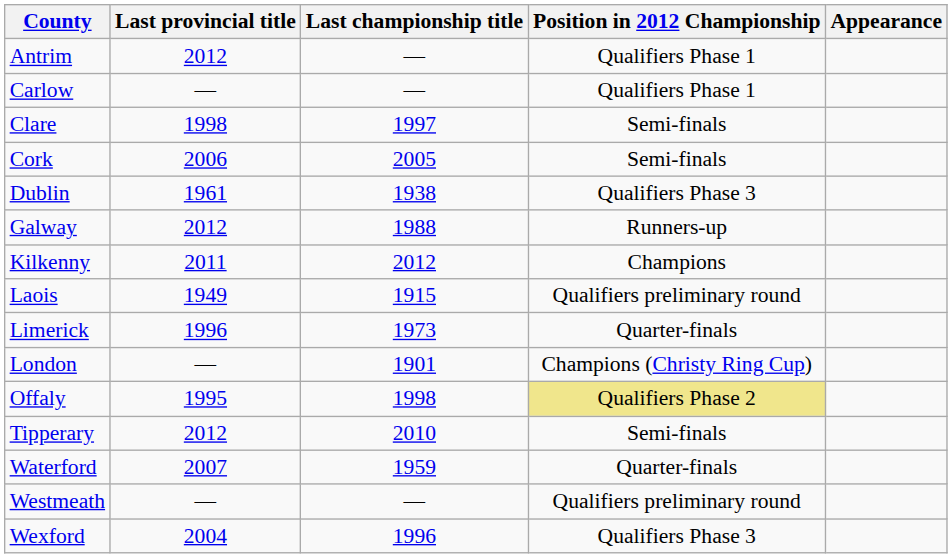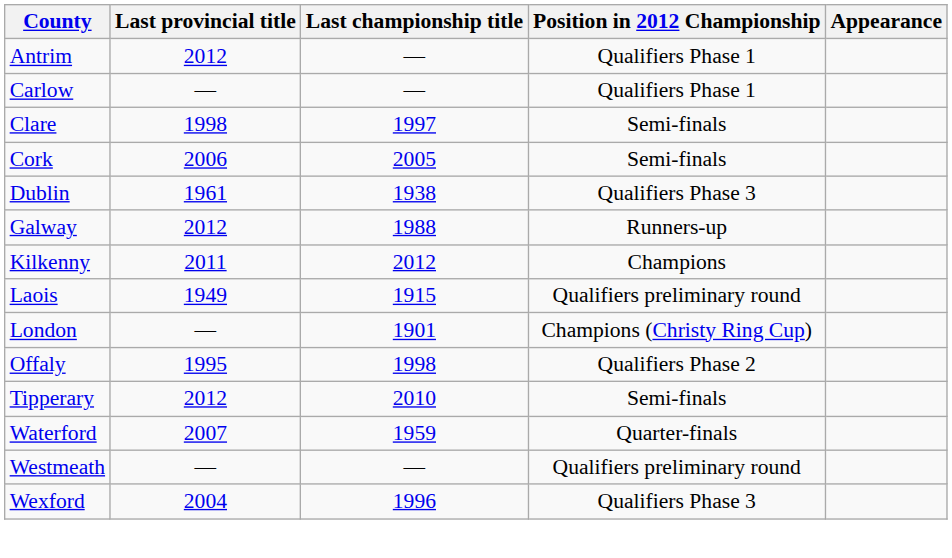- row: Limerick | 1996 | 1973 | Quarter-finals
Offaly | Position in 2012 Championship: khaki background -> no background
